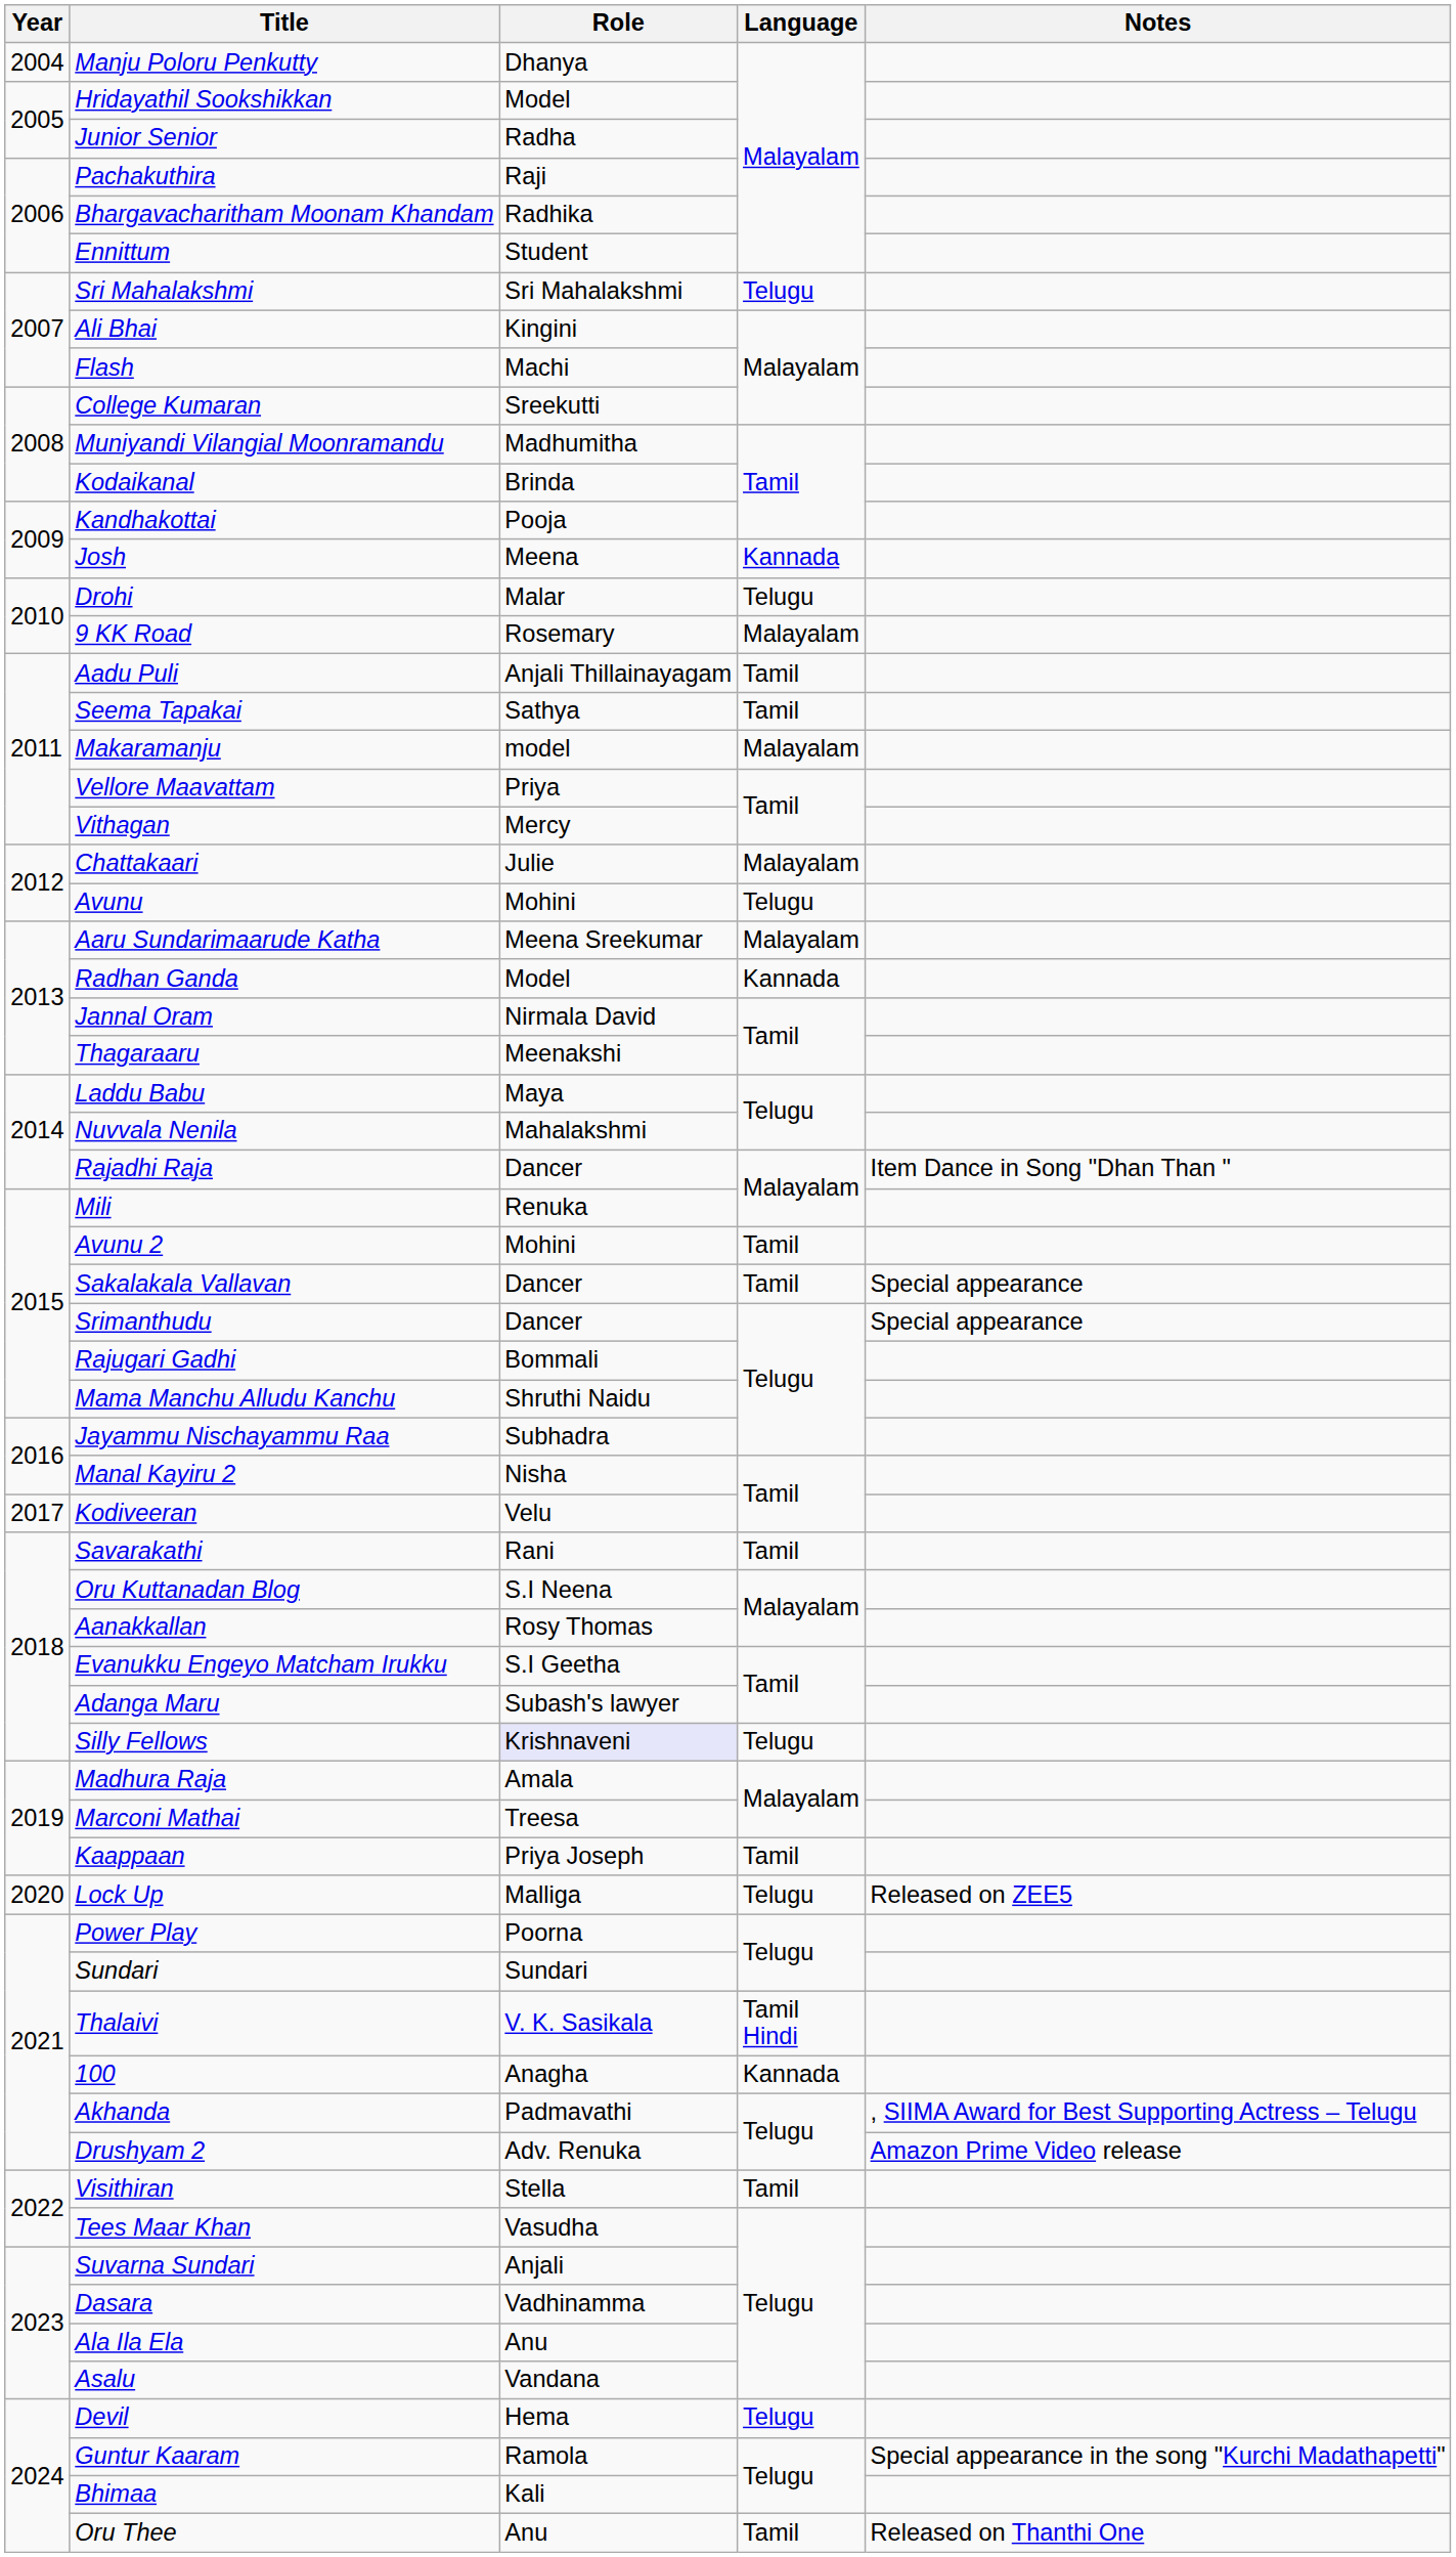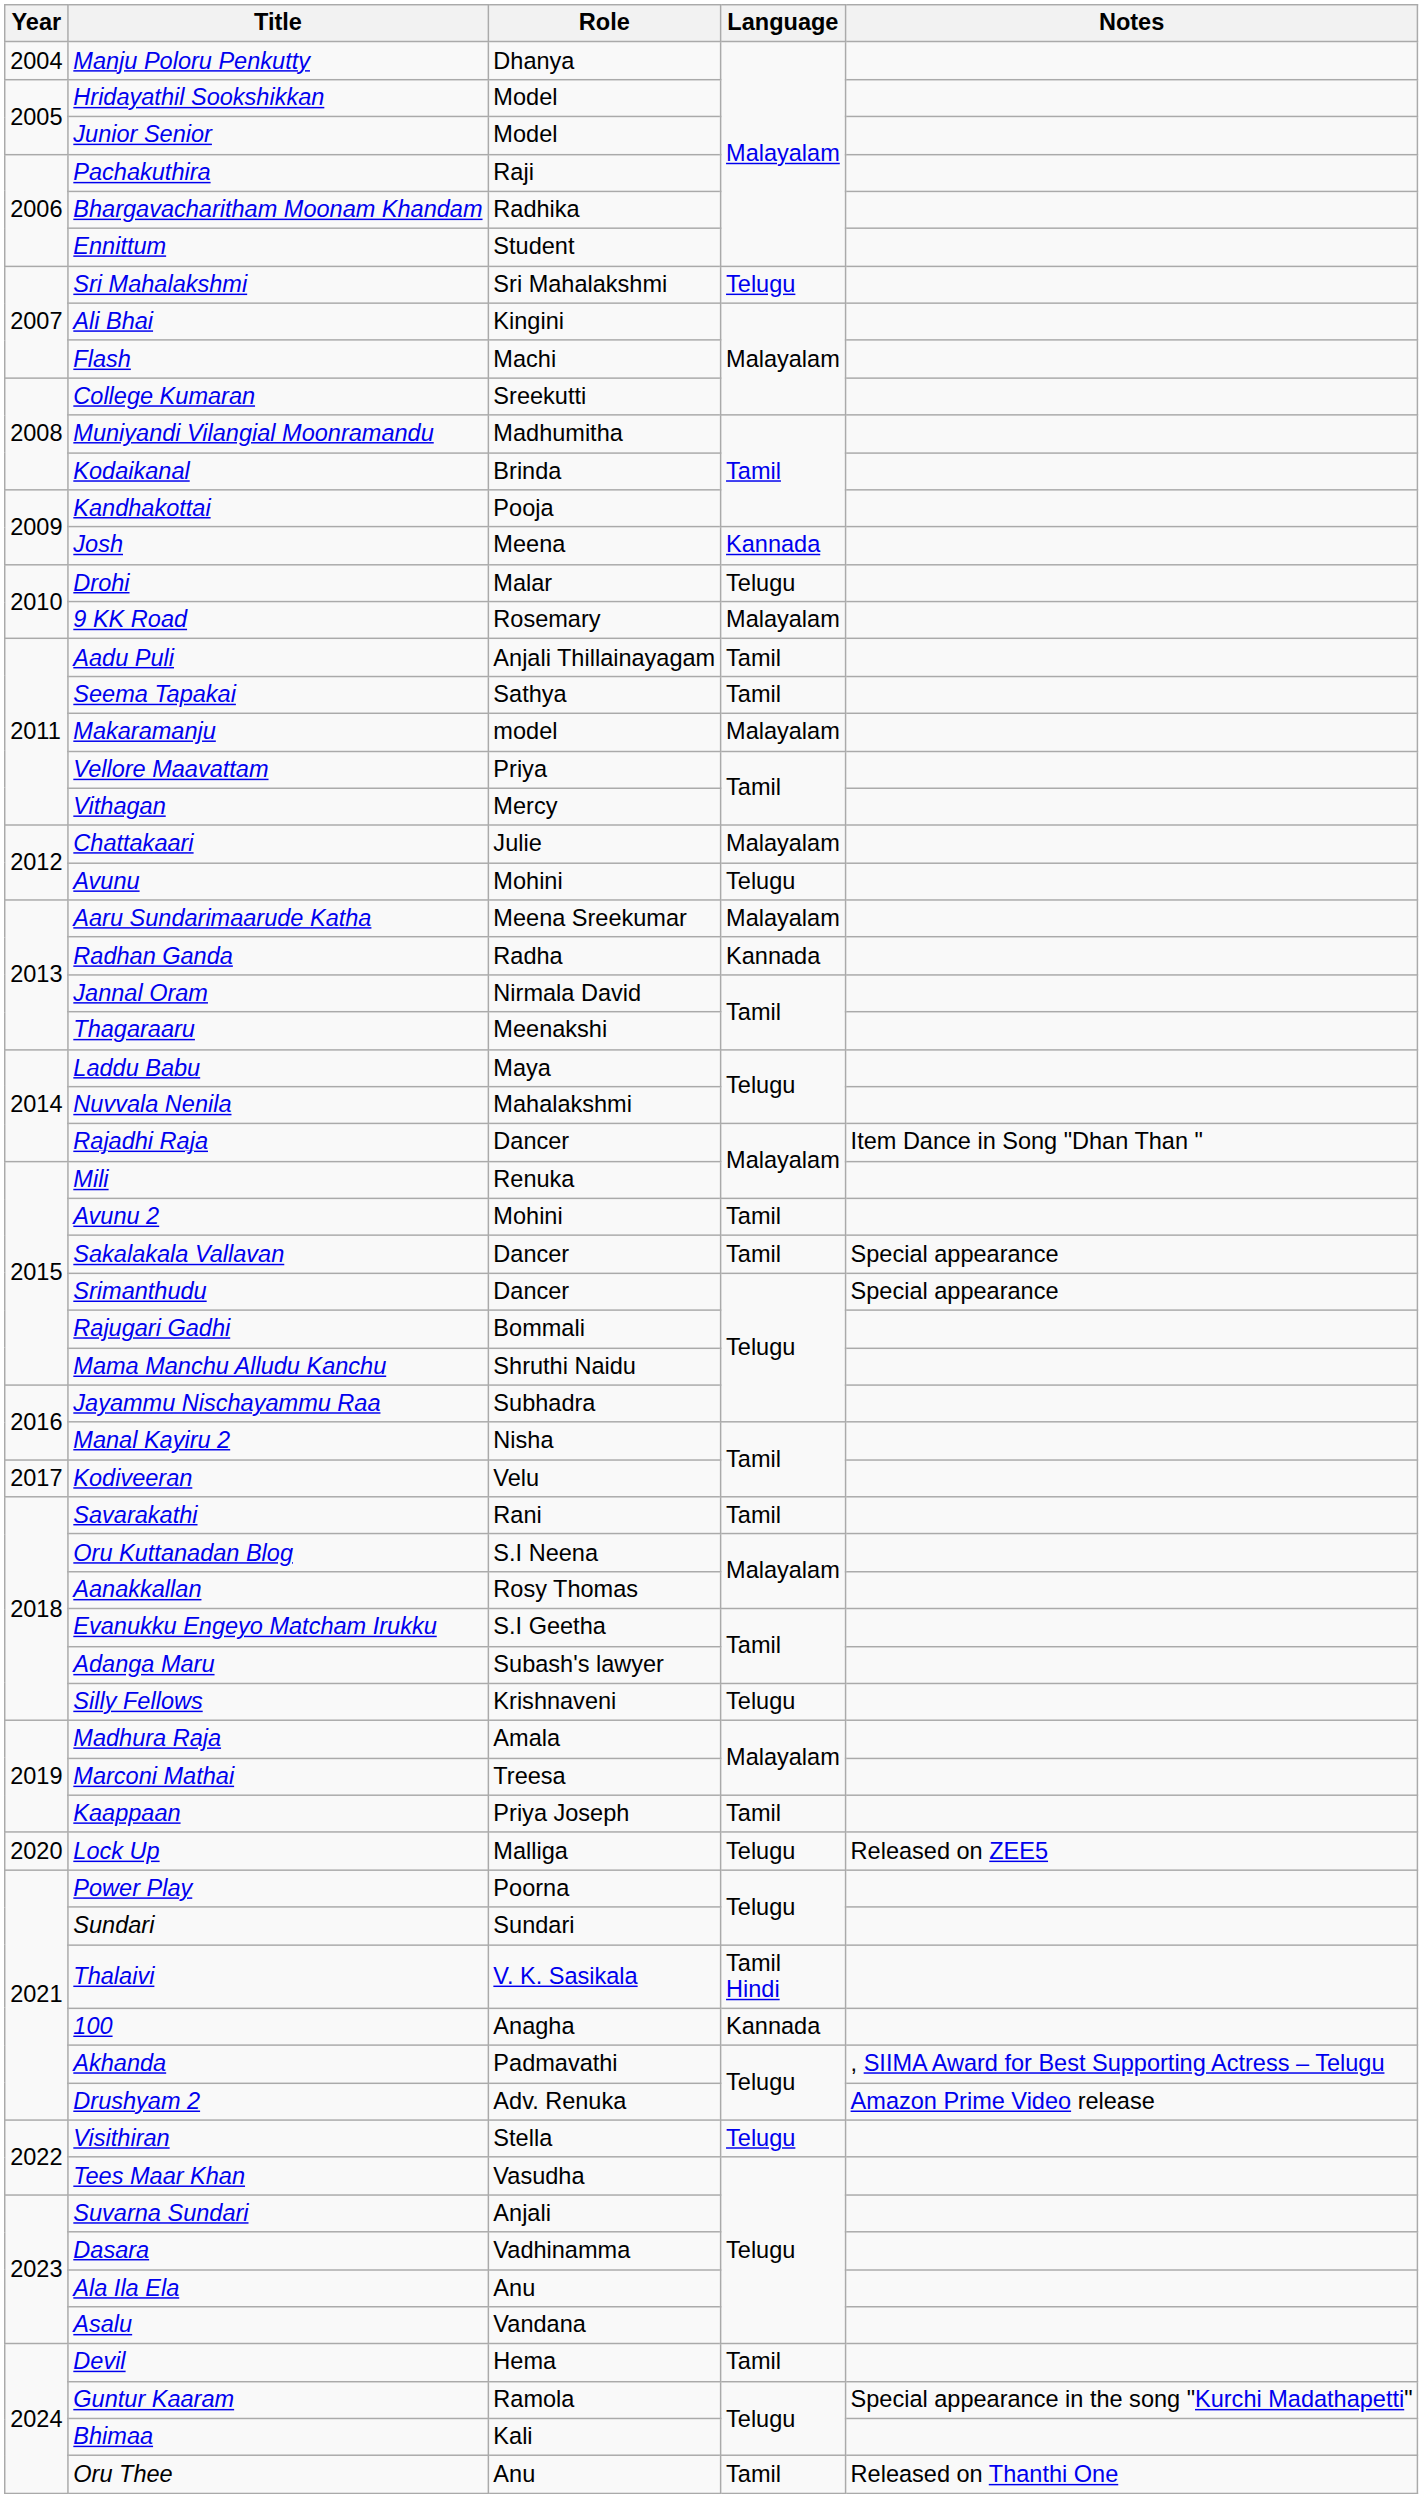Junior Senior | Role: Radha -> Model
Radhan Ganda | Role: Model -> Radha
Silly Fellows | Role: lavender background -> no background
Visithiran | Language: Tamil -> Telugu
Devil | Language: Telugu -> Tamil
